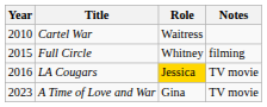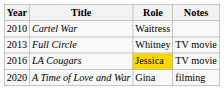Full Circle | Year: 2015 -> 2013
Full Circle | Notes: filming -> TV movie
A Time of Love and War | Year: 2023 -> 2020
A Time of Love and War | Notes: TV movie -> filming
